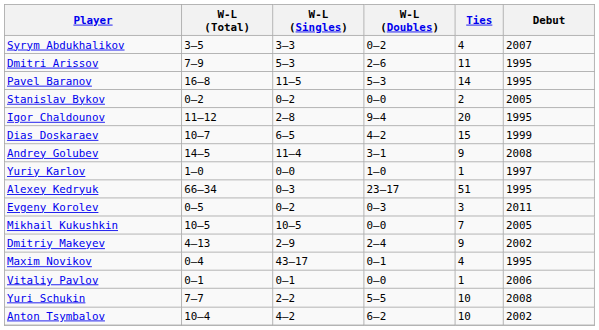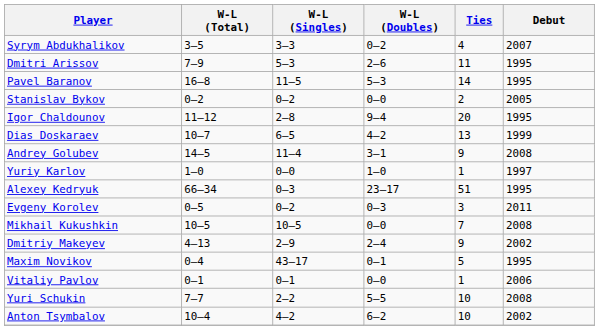Dias Doskaraev | Ties: 15 -> 13
Mikhail Kukushkin | Debut: 2005 -> 2008
Maxim Novikov | Ties: 4 -> 5
